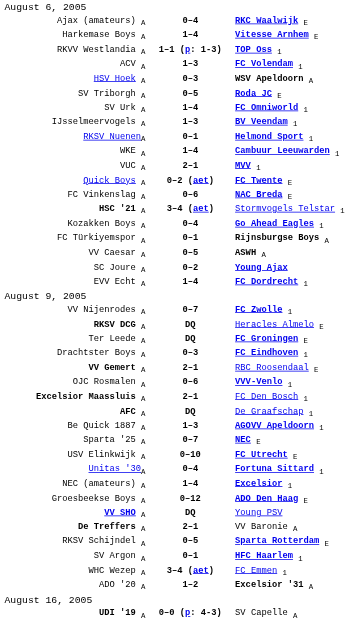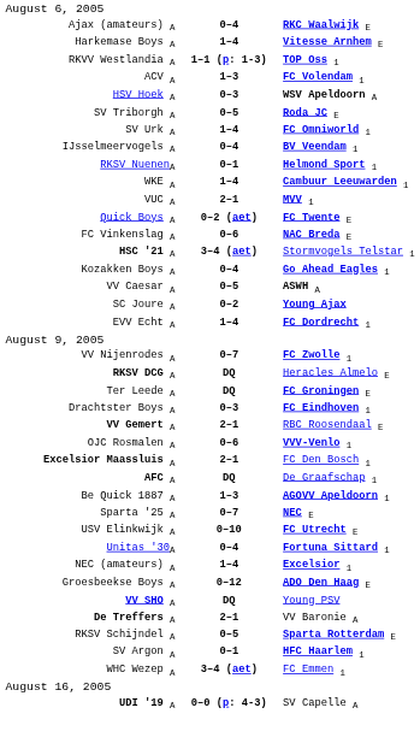IJsselmeervogels A | column 2: 1–3 -> 0–4
- row: FC Türkiyemspor A | 0–1 | Rijnsburgse Boys A
- row: ADO '20 A | 1–2 | Excelsior '31 A
